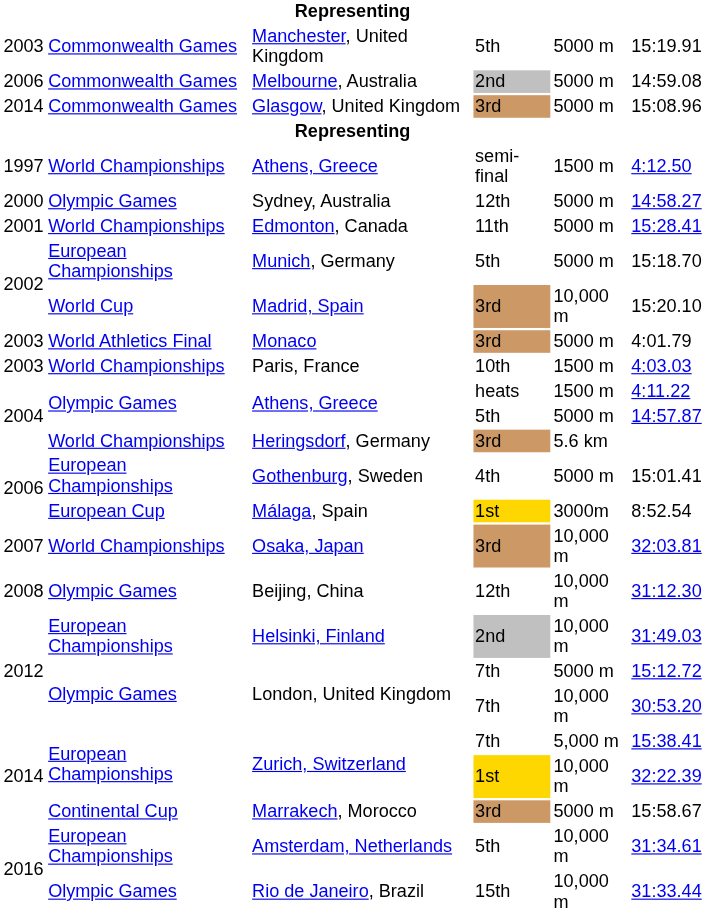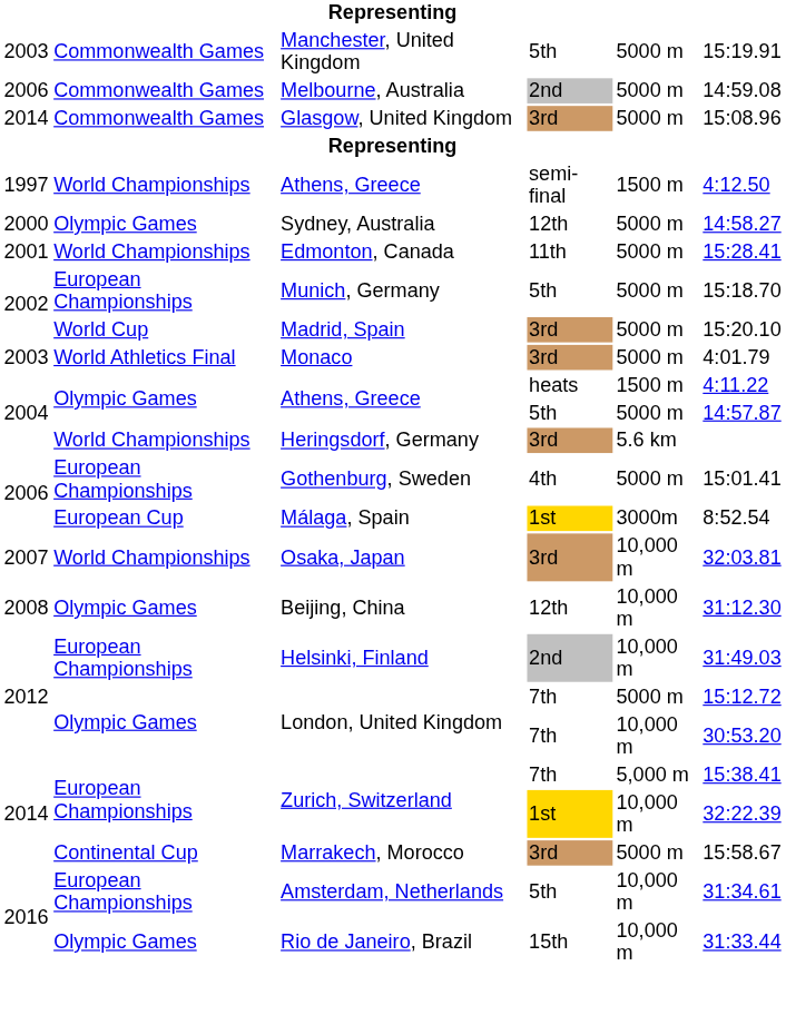Madrid, Spain | column 5: 10,000 m -> 5000 m
- row: 2003 | World Championships | Paris, France | 10th | 1500 m | 4:03.03
